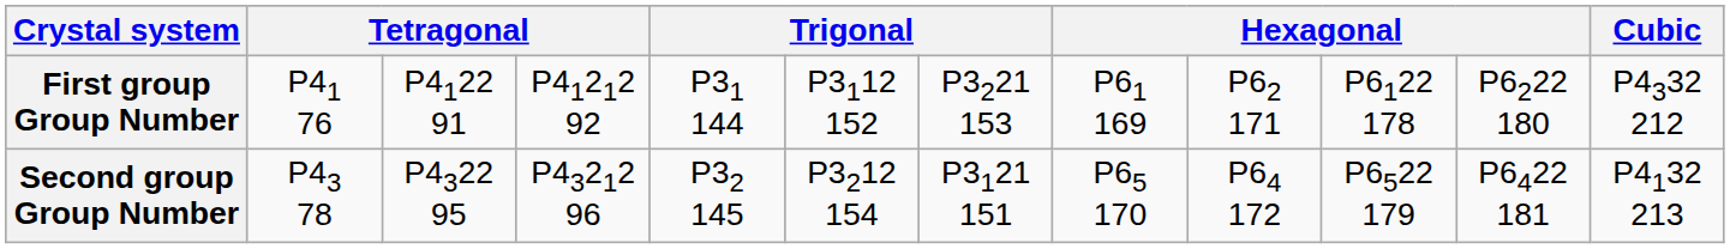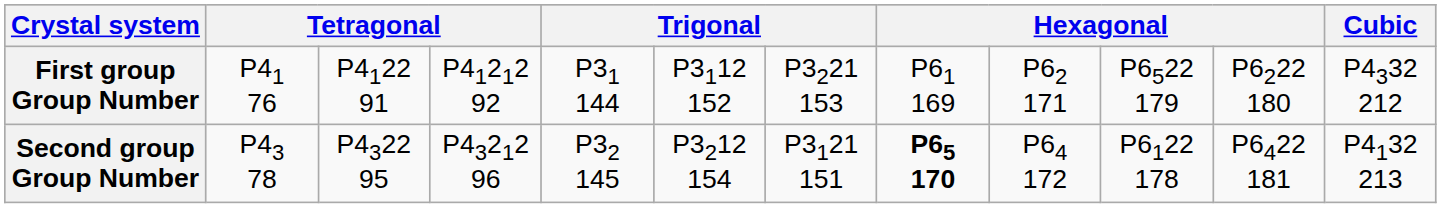First group Group Number | column 10: P6122 178 -> P6522 179
Second group Group Number | column 8: normal -> bold
Second group Group Number | column 10: P6522 179 -> P6122 178
